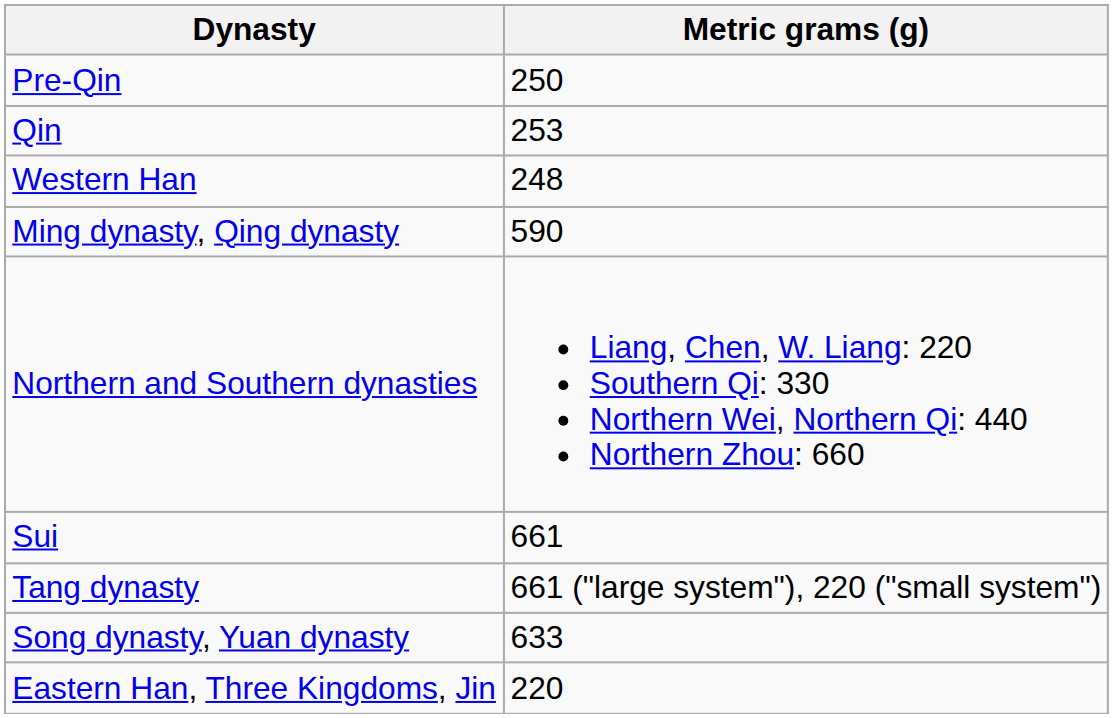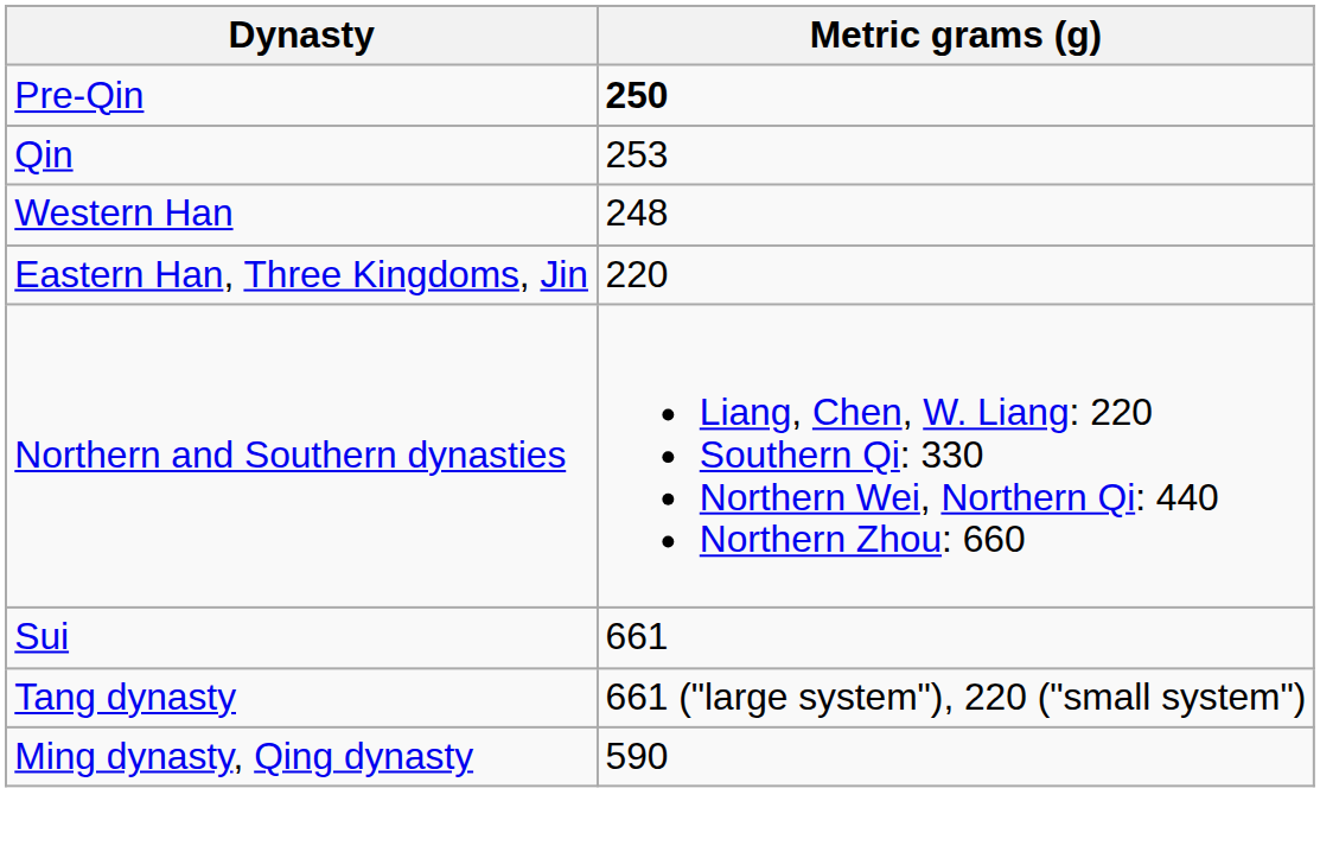Pre-Qin | Metric grams (g): normal -> bold
rows swapped: Eastern Han, Three Kingdoms, Jin <-> Ming dynasty, Qing dynasty
- row: Song dynasty, Yuan dynasty | 633
